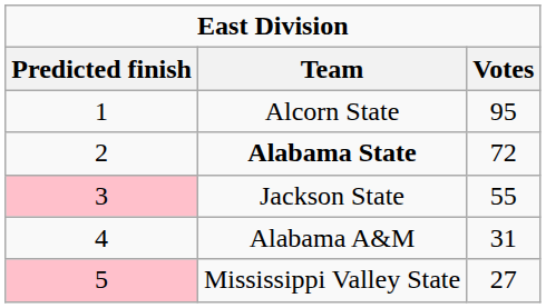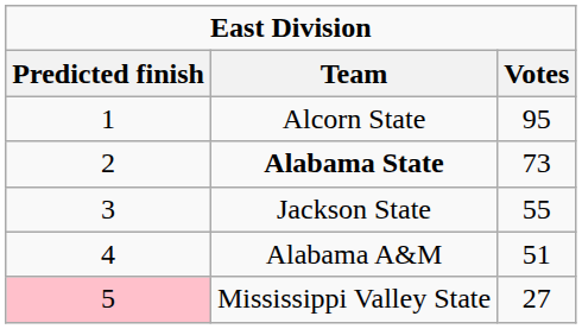Alabama State | Votes: 72 -> 73
Jackson State | Predicted finish: pink background -> no background
Alabama A&M | Votes: 31 -> 51
